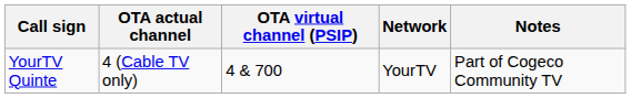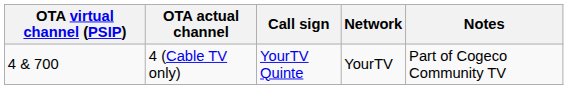columns swapped: OTA virtual channel (PSIP) <-> Call sign
